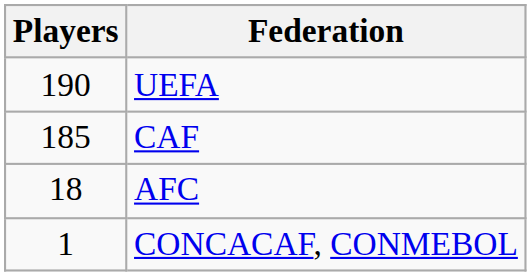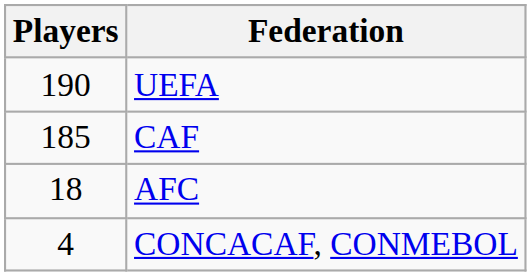CONCACAF, CONMEBOL | Players: 1 -> 4
